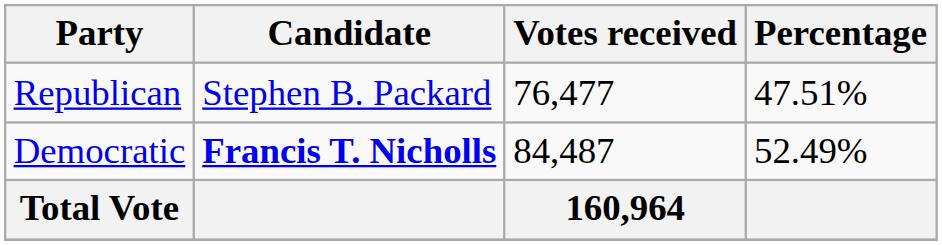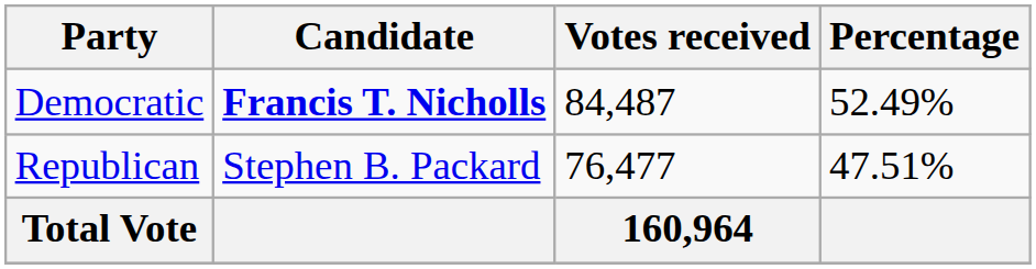rows swapped: Democratic <-> Republican
